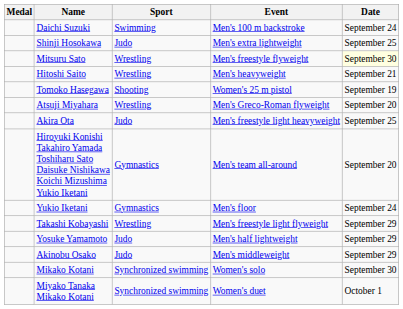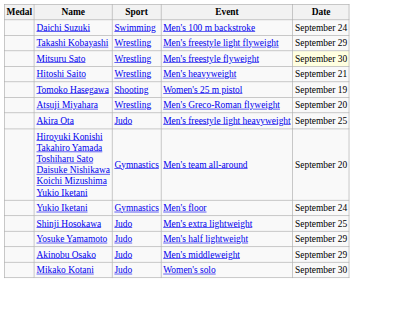rows swapped: Takashi Kobayashi <-> Shinji Hosokawa
Mikako Kotani | Sport: Synchronized swimming -> Judo
- row: Miyako Tanaka Mikako Kotani | Synchronized swimming | Women's duet | October 1
